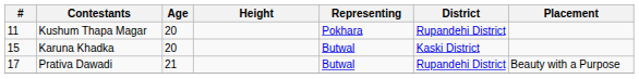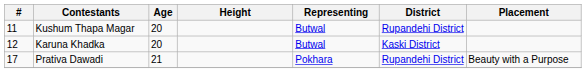Kushum Thapa Magar | Representing: Pokhara -> Butwal
Karuna Khadka | #: 15 -> 12
Prativa Dawadi | Representing: Butwal -> Pokhara
